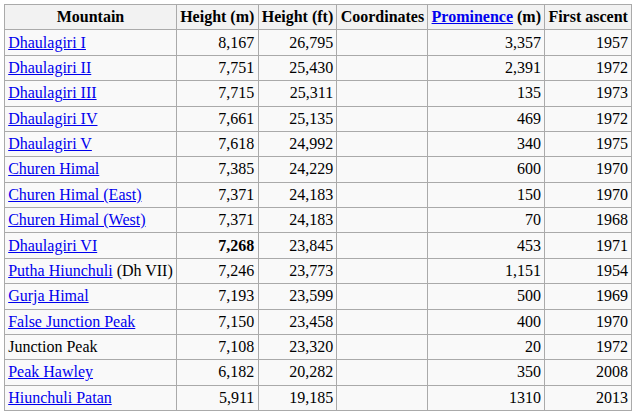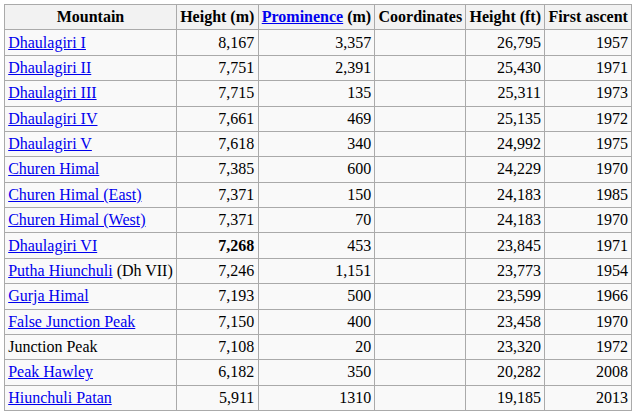columns swapped: Height (ft) <-> Prominence (m)
Dhaulagiri II | First ascent: 1972 -> 1971
Churen Himal (East) | First ascent: 1970 -> 1985
Churen Himal (West) | First ascent: 1968 -> 1970
Gurja Himal | First ascent: 1969 -> 1966
